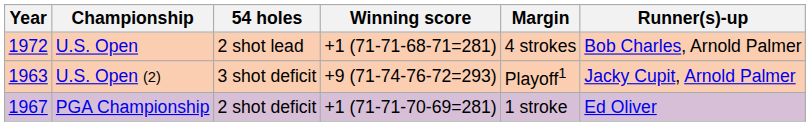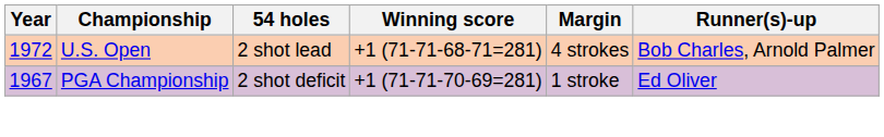- row: 1963 | U.S. Open (2) | 3 shot deficit | +9 (71-74-76-72=293) | Playoff1 | Jacky Cupit, Arnold Palmer
